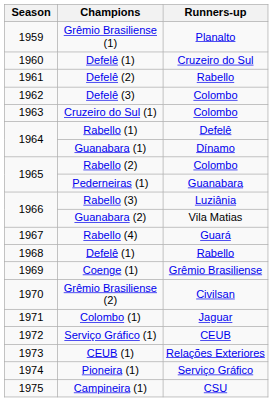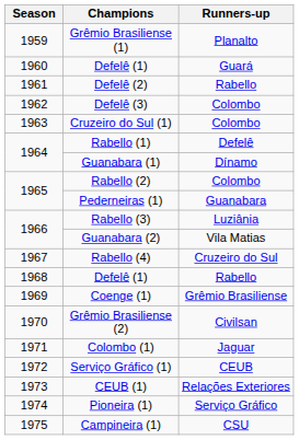1960 / Defelê (1) | Runners-up: Cruzeiro do Sul -> Guará
Rabello (4) | Runners-up: Guará -> Cruzeiro do Sul
